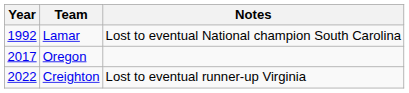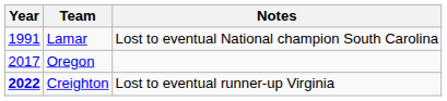Lamar | Year: 1992 -> 1991
Creighton | Year: normal -> bold
